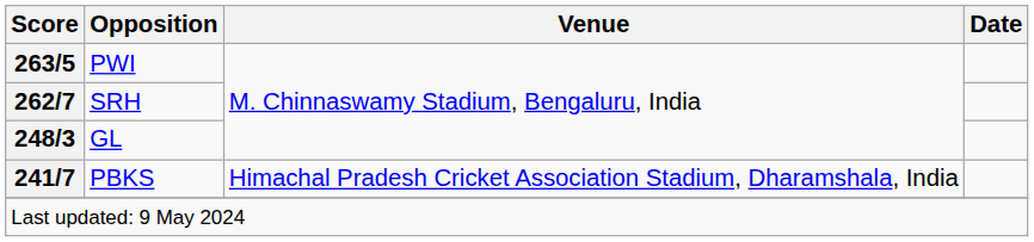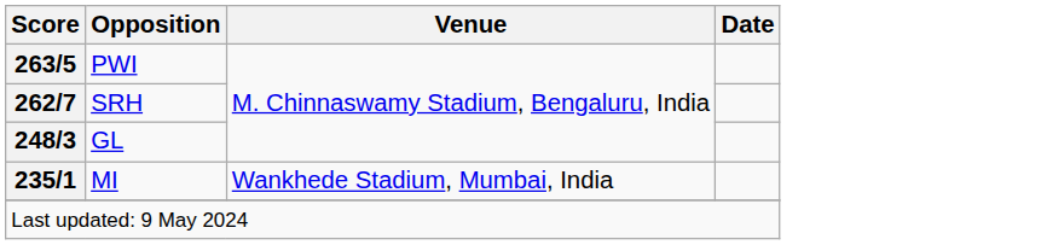- row: 241/7 | PBKS | Himachal Pradesh Cricket Association Stadium, Dharamshala, India
+ row: 235/1 | MI | Wankhede Stadium, Mumbai, India
